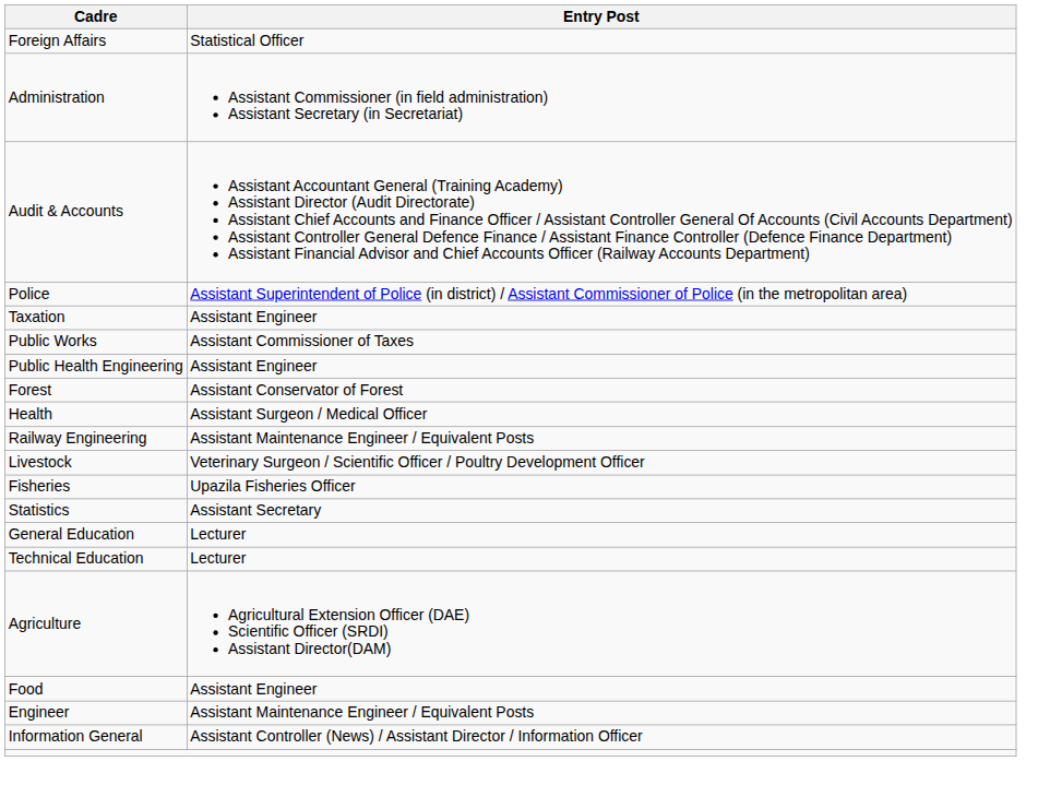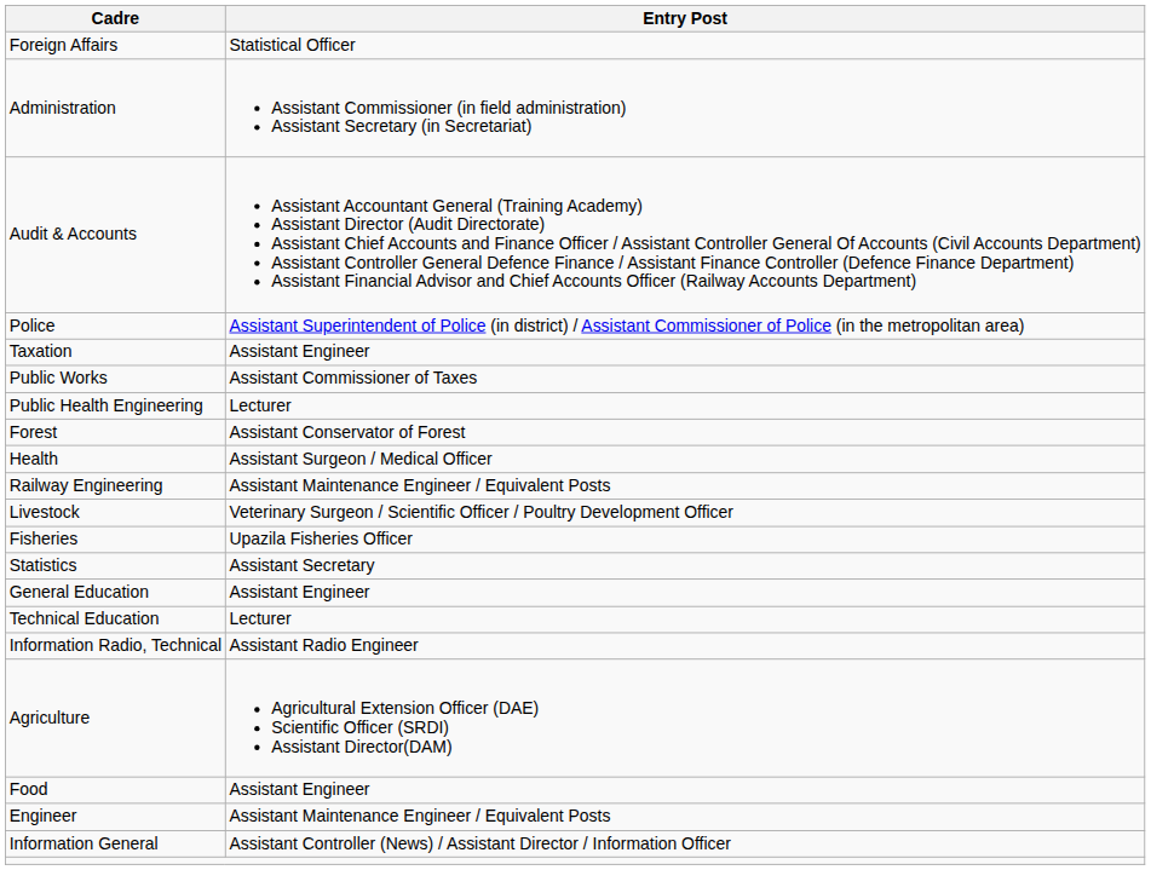Public Health Engineering | Entry Post: Assistant Engineer -> Lecturer
General Education | Entry Post: Lecturer -> Assistant Engineer
+ row: Information Radio, Technical | Assistant Radio Engineer
